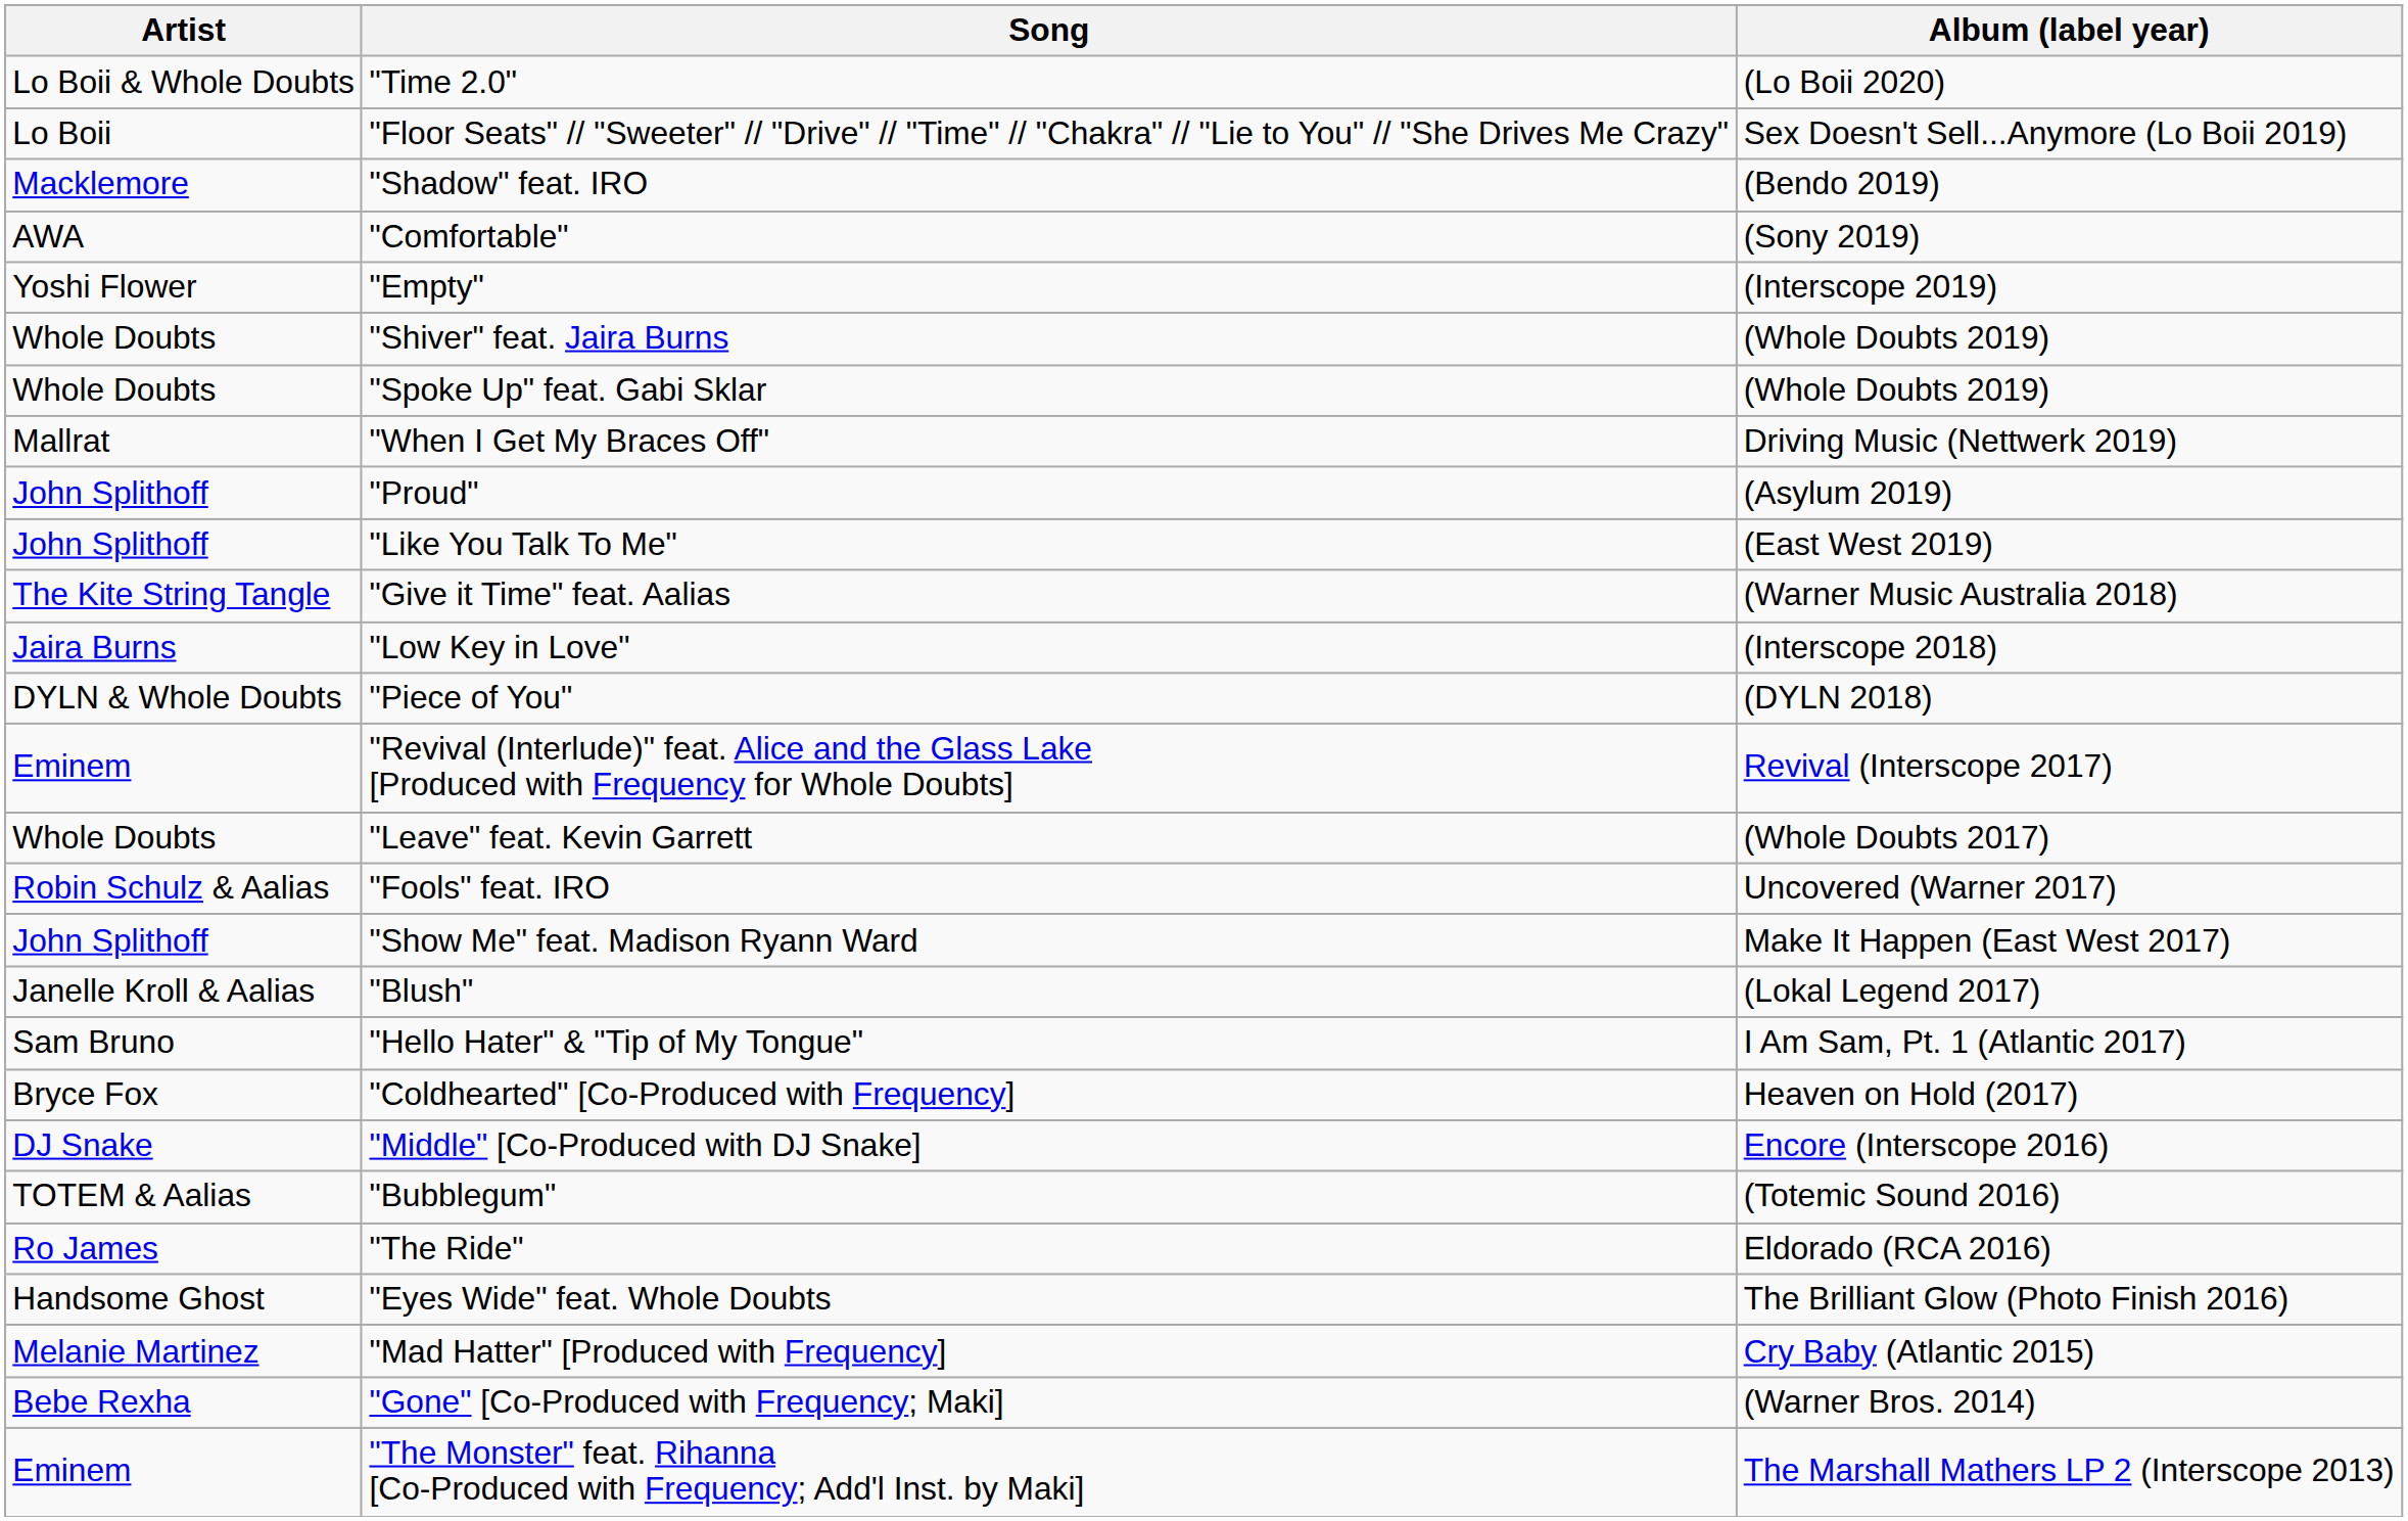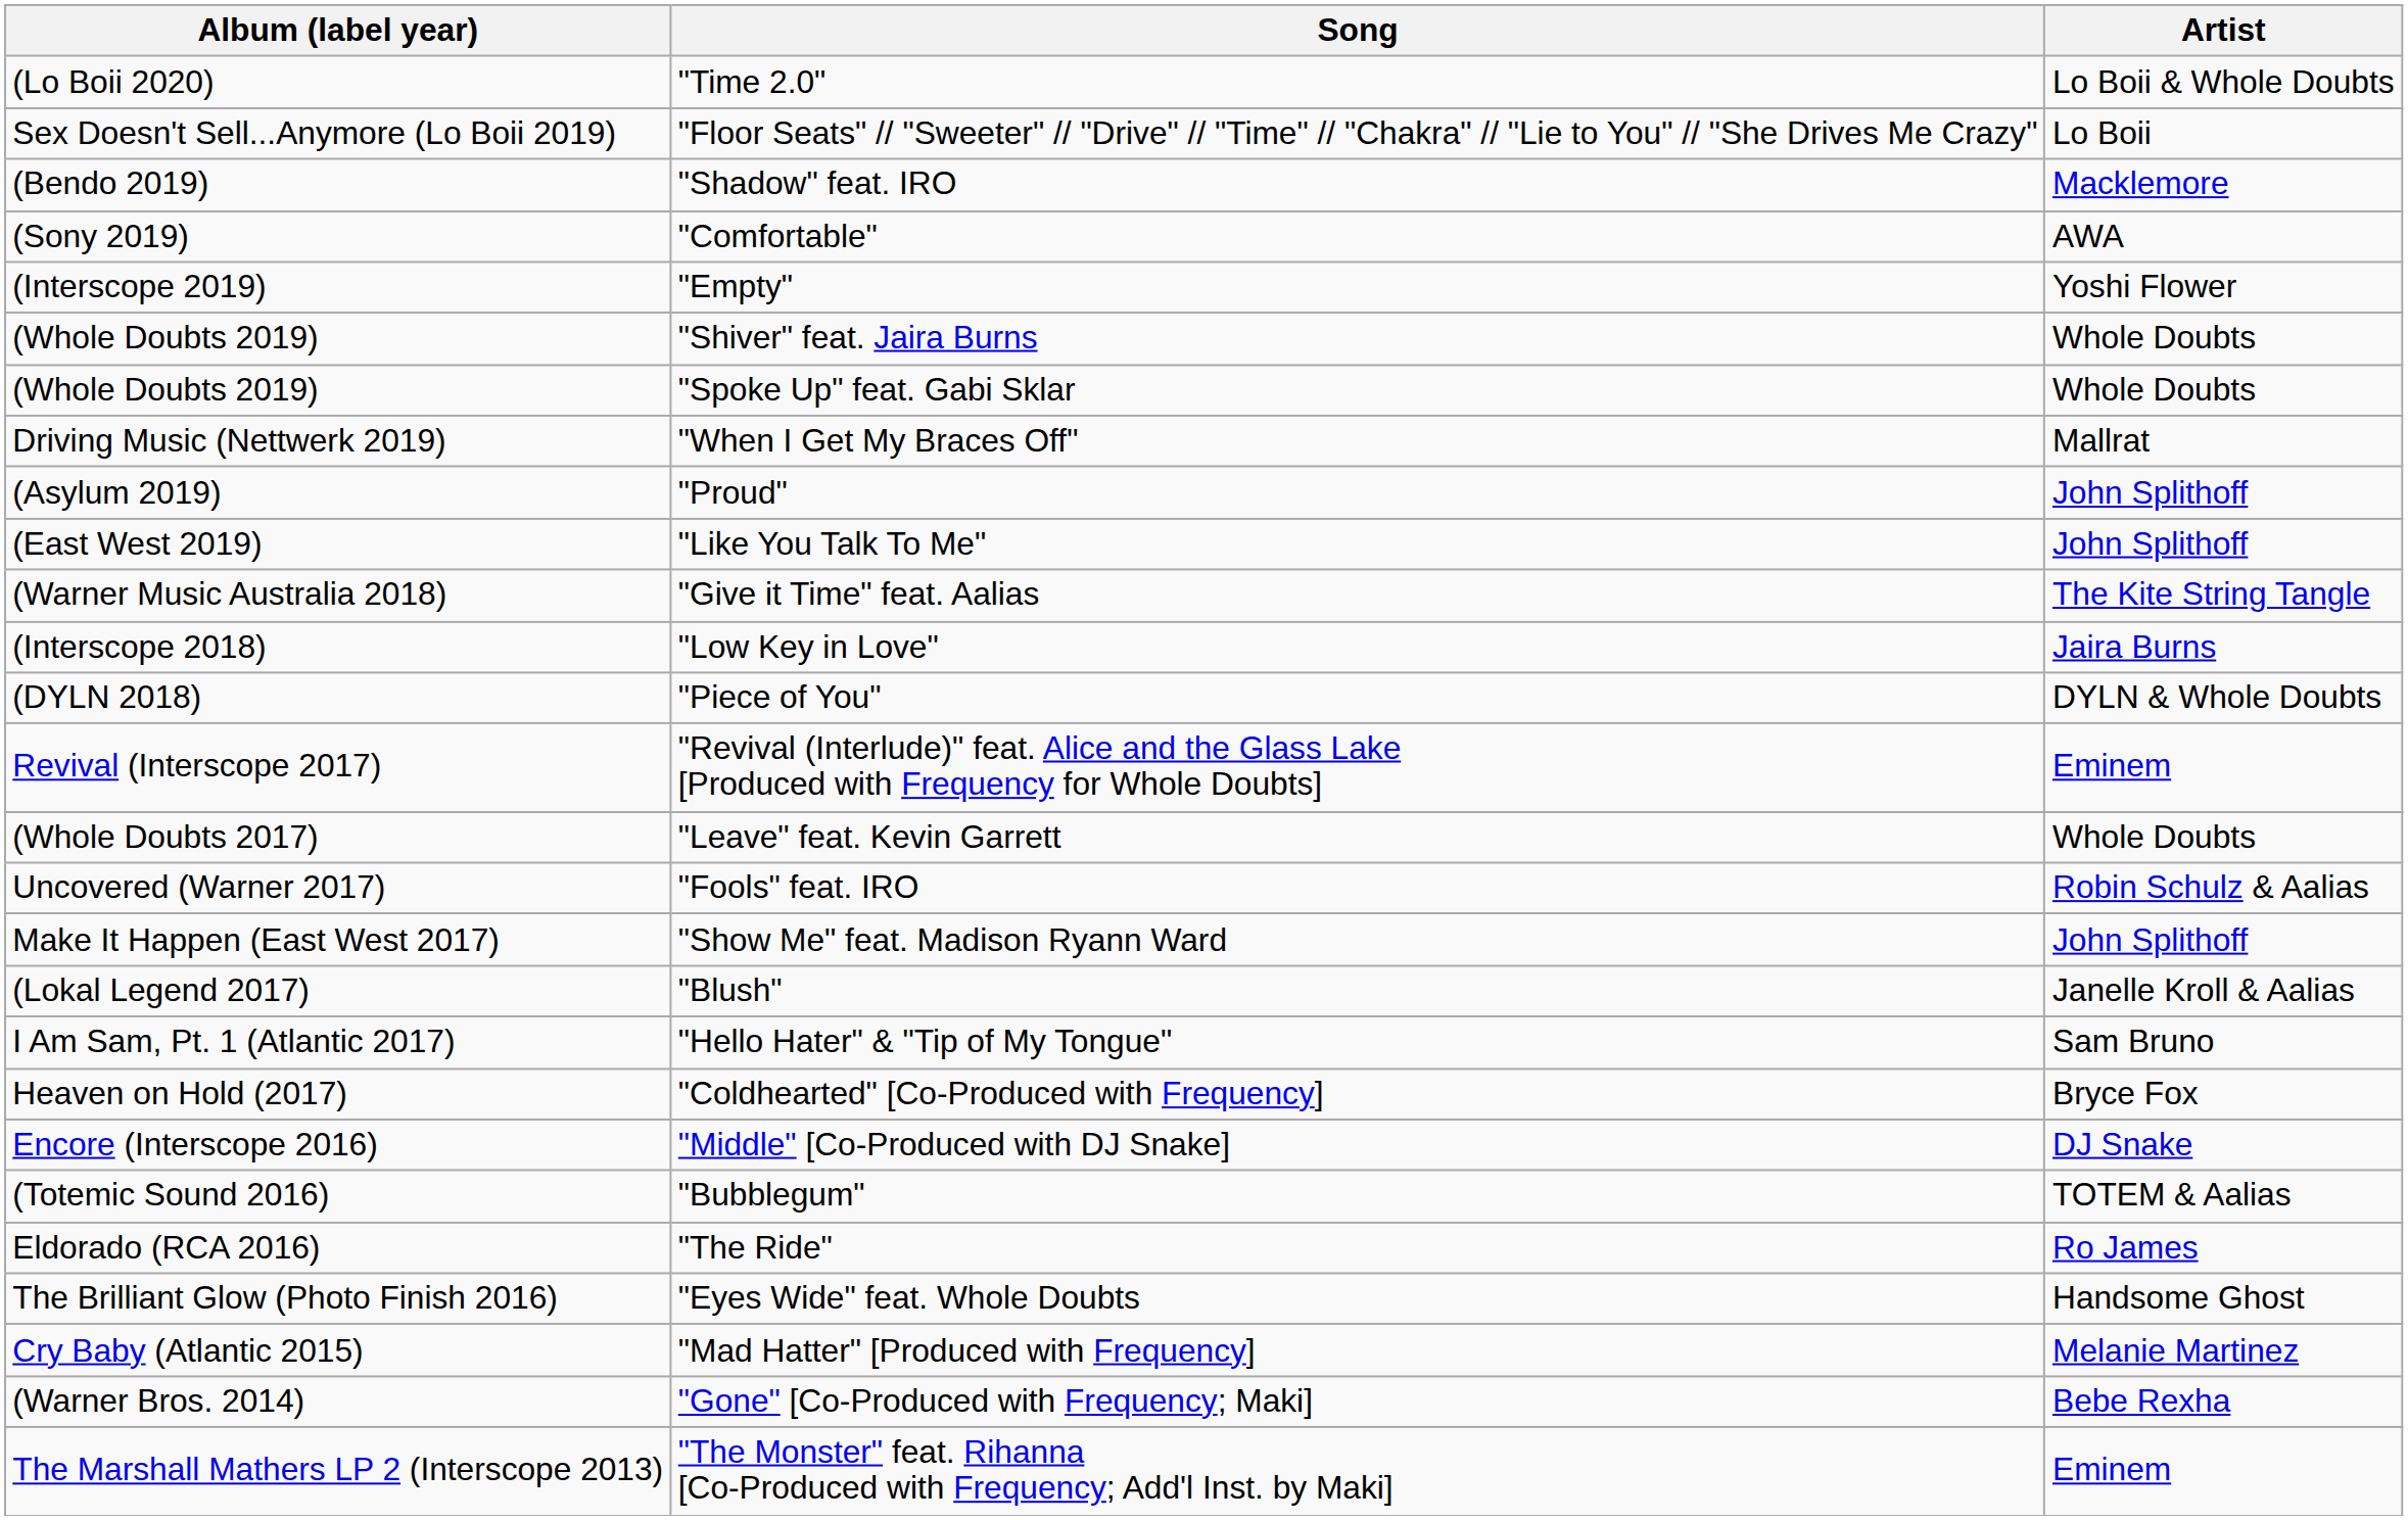columns swapped: Artist <-> Album (label year)
